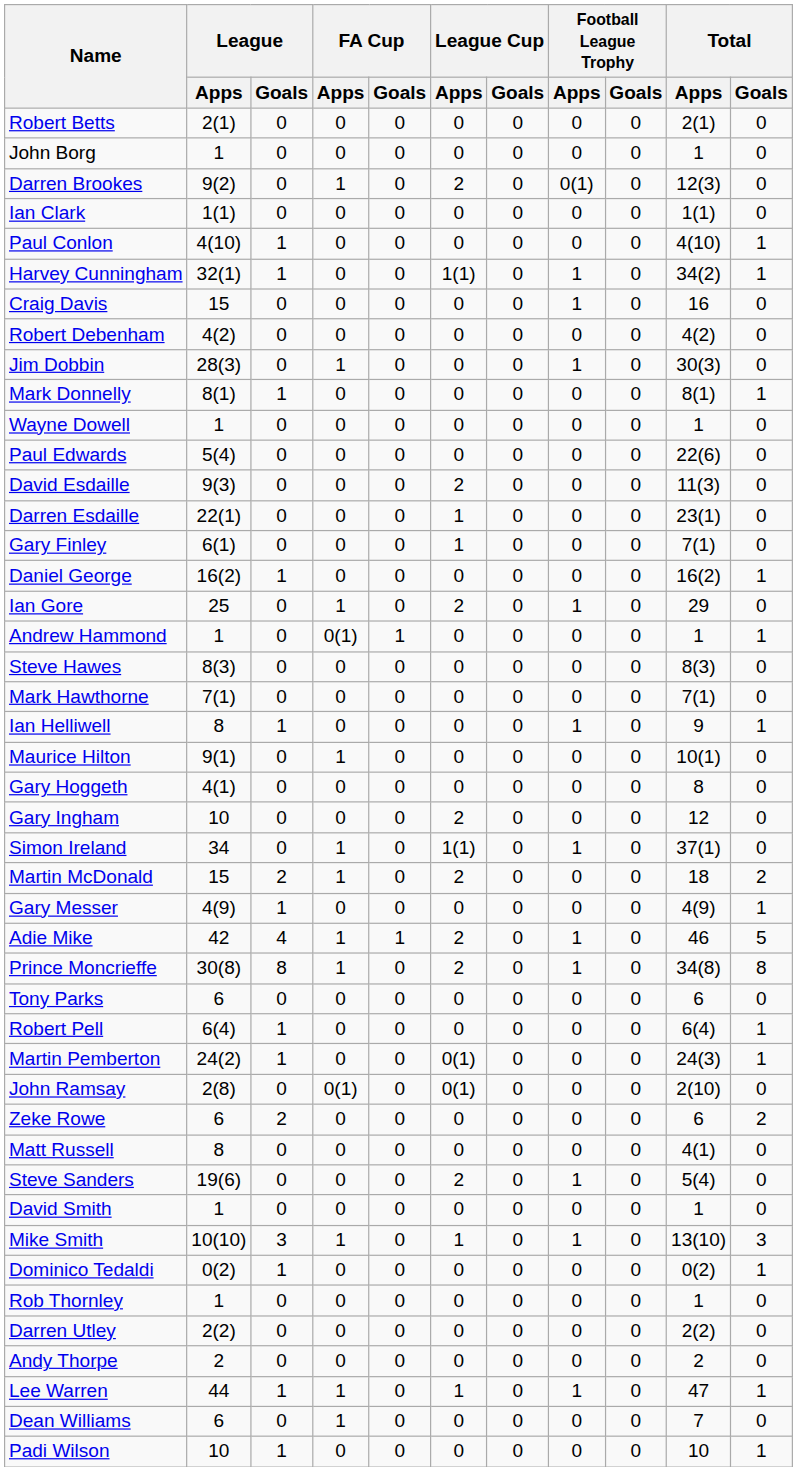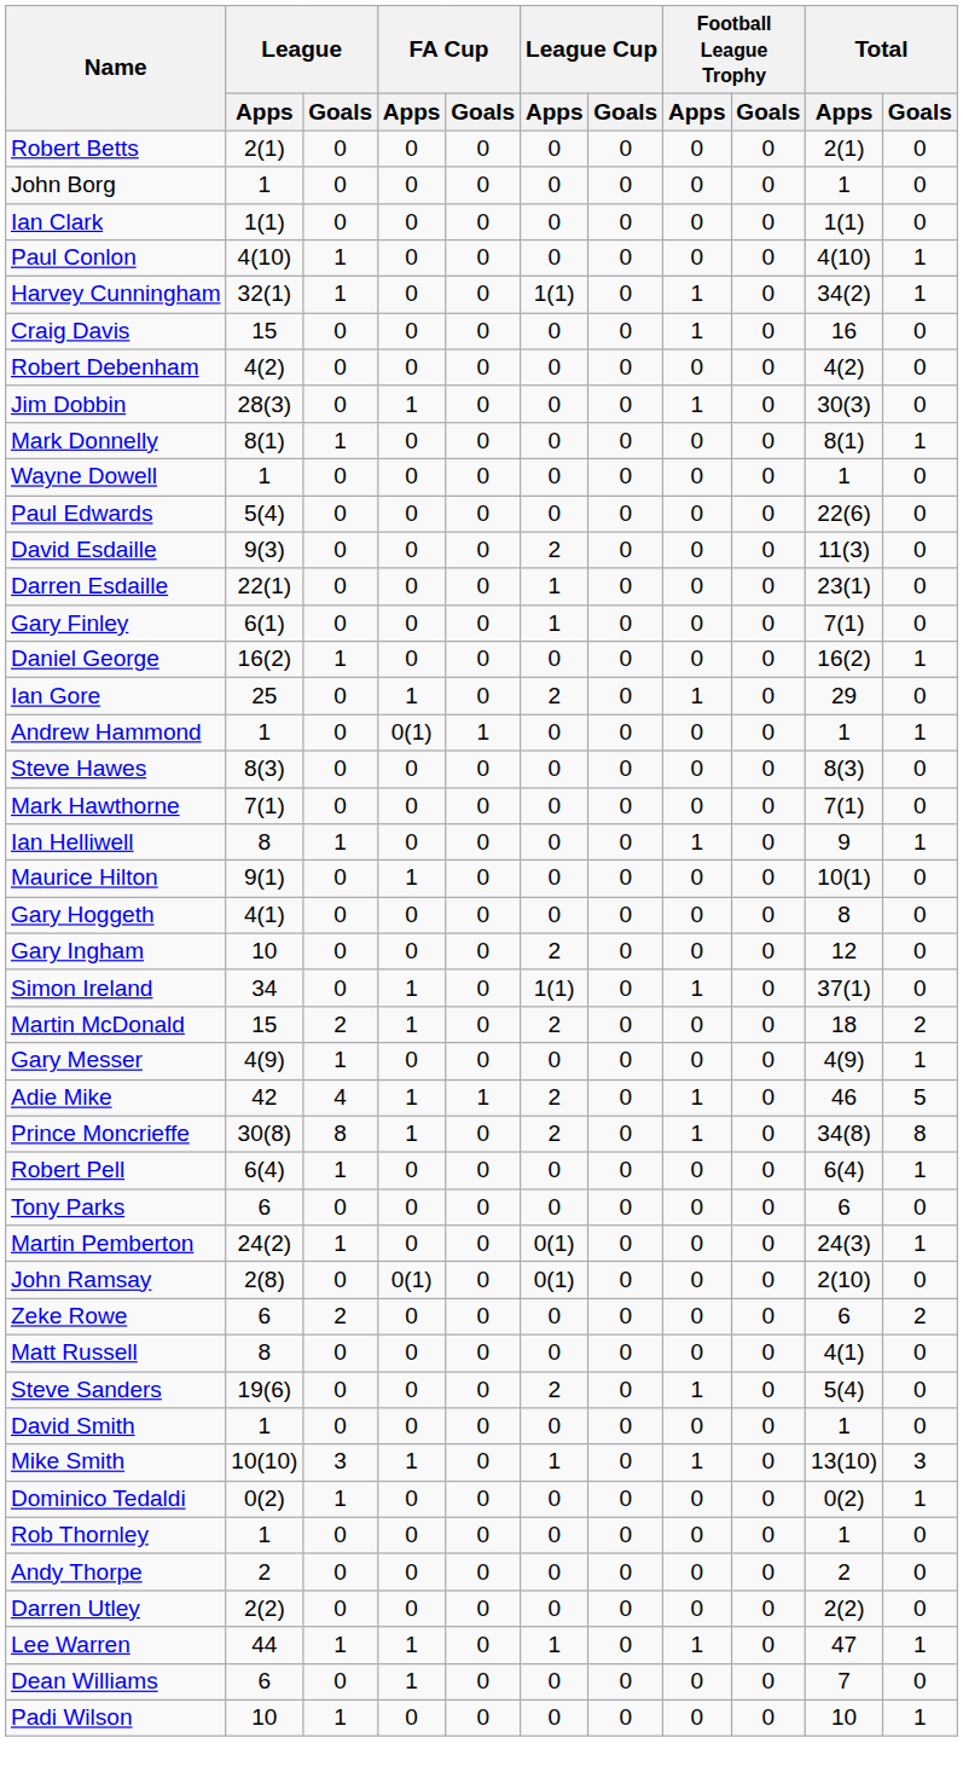- row: Darren Brookes | 9(2) | 0 | 1 | 0 | 2 | 0 | 0(1) | 0 | 12(3) | 0
rows swapped: Tony Parks <-> Robert Pell
rows swapped: Andy Thorpe <-> Darren Utley
